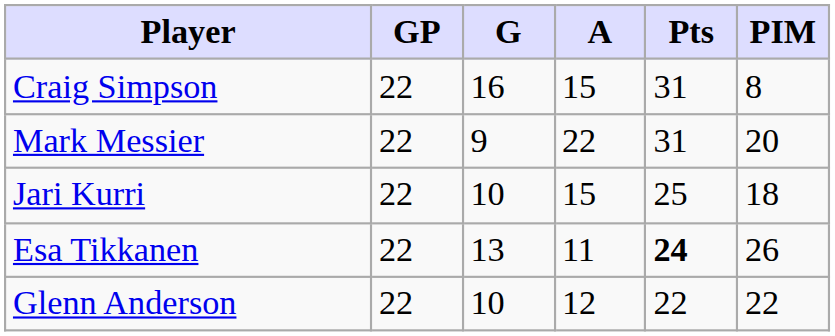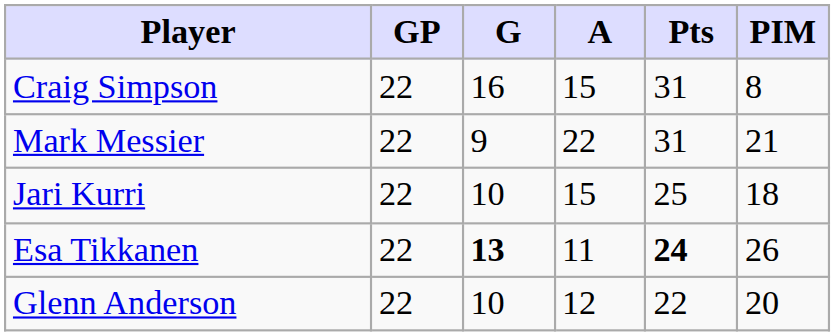Mark Messier | PIM: 20 -> 21
Esa Tikkanen | G: normal -> bold
Glenn Anderson | PIM: 22 -> 20
